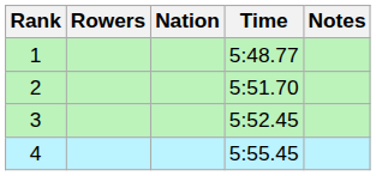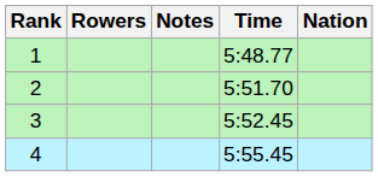columns swapped: Nation <-> Notes
